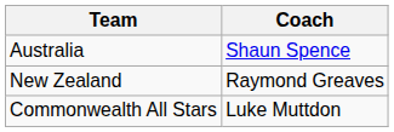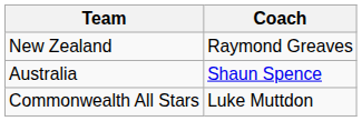rows swapped: Australia <-> New Zealand
